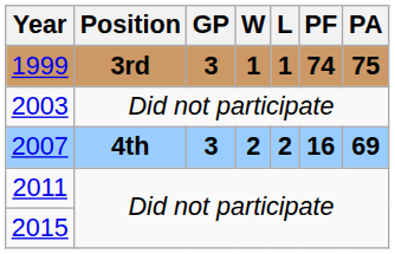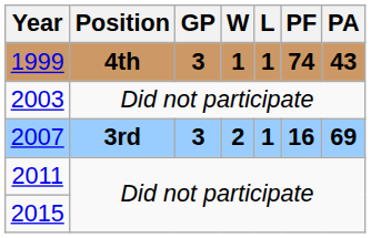1999 | Position: 3rd -> 4th
1999 | PA: 75 -> 43
2007 | Position: 4th -> 3rd
2007 | L: 2 -> 1
